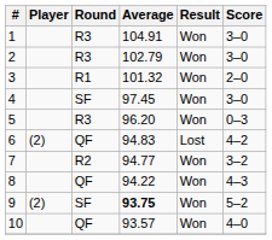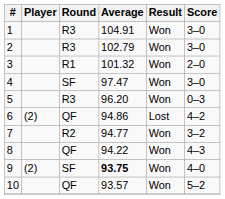4 | Average: 97.45 -> 97.47
6 | Average: 94.83 -> 94.86
9 | Score: 5–2 -> 4–0
10 | Score: 4–0 -> 5–2
